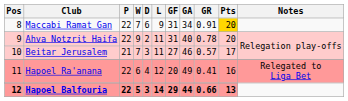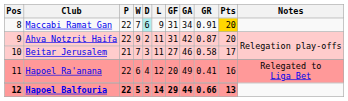Maccabi Ramat Gan | D: no background -> paleturquoise background
Ahva Notzrit Haifa | GA: 40 -> 42
Ahva Notzrit Haifa | GR: 0.78 -> 0.87
Beitar Jerusalem | GR: 0.57 -> 0.58
